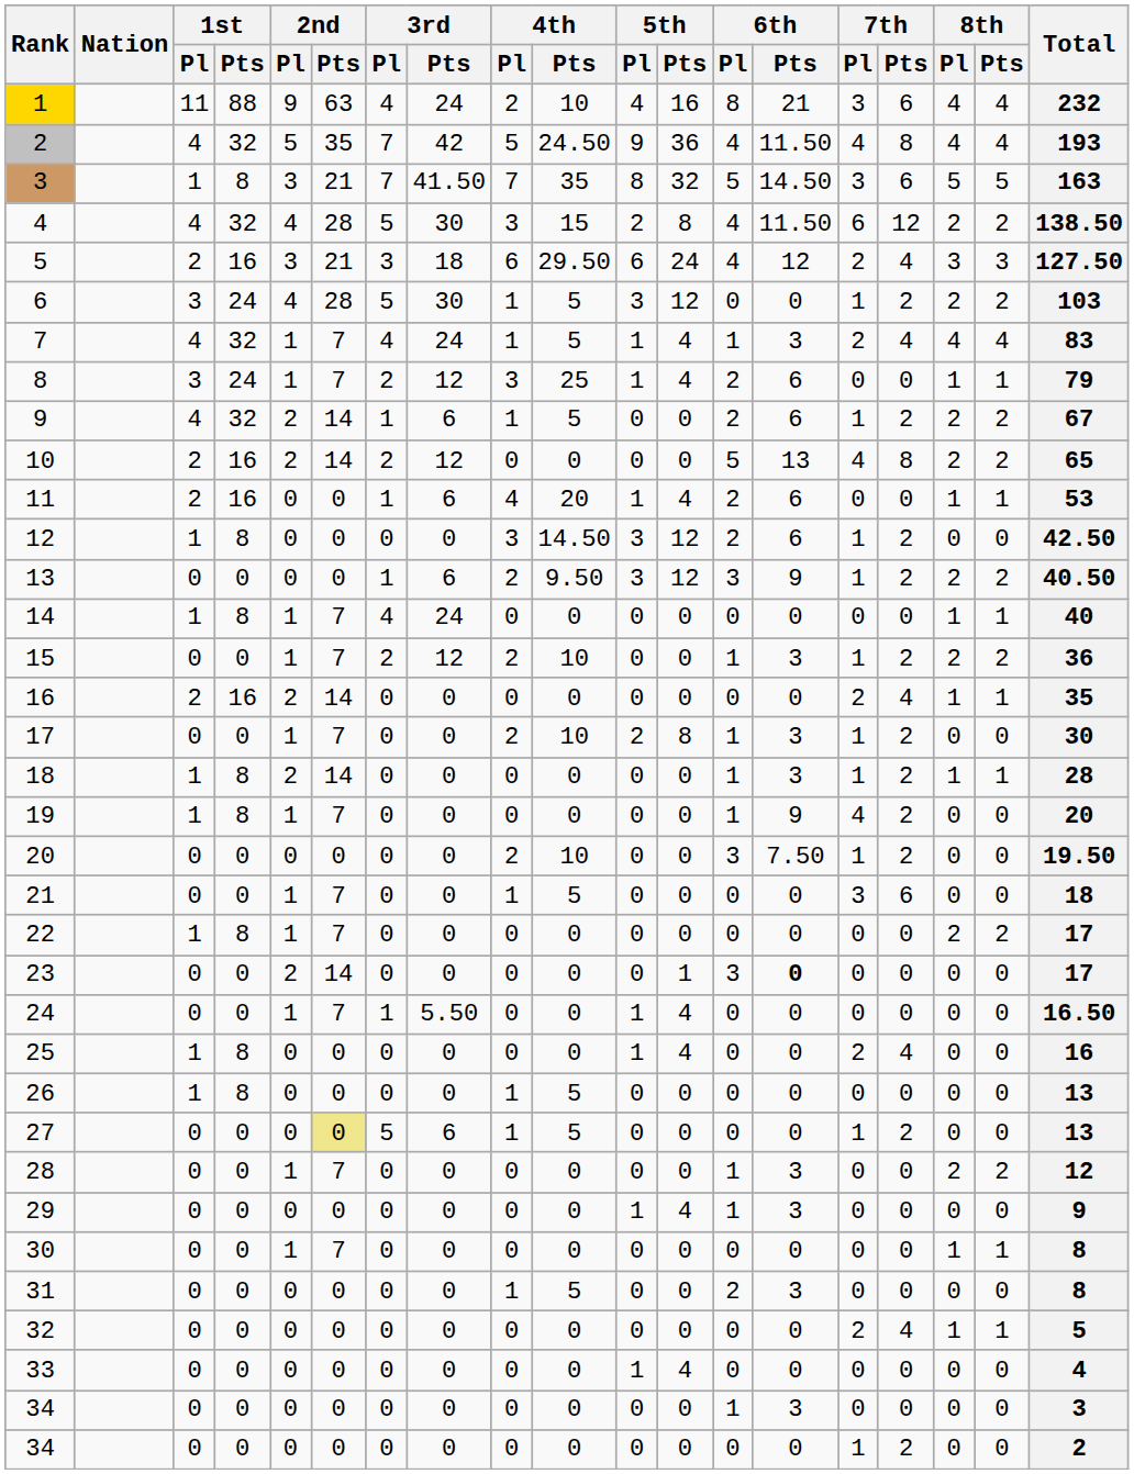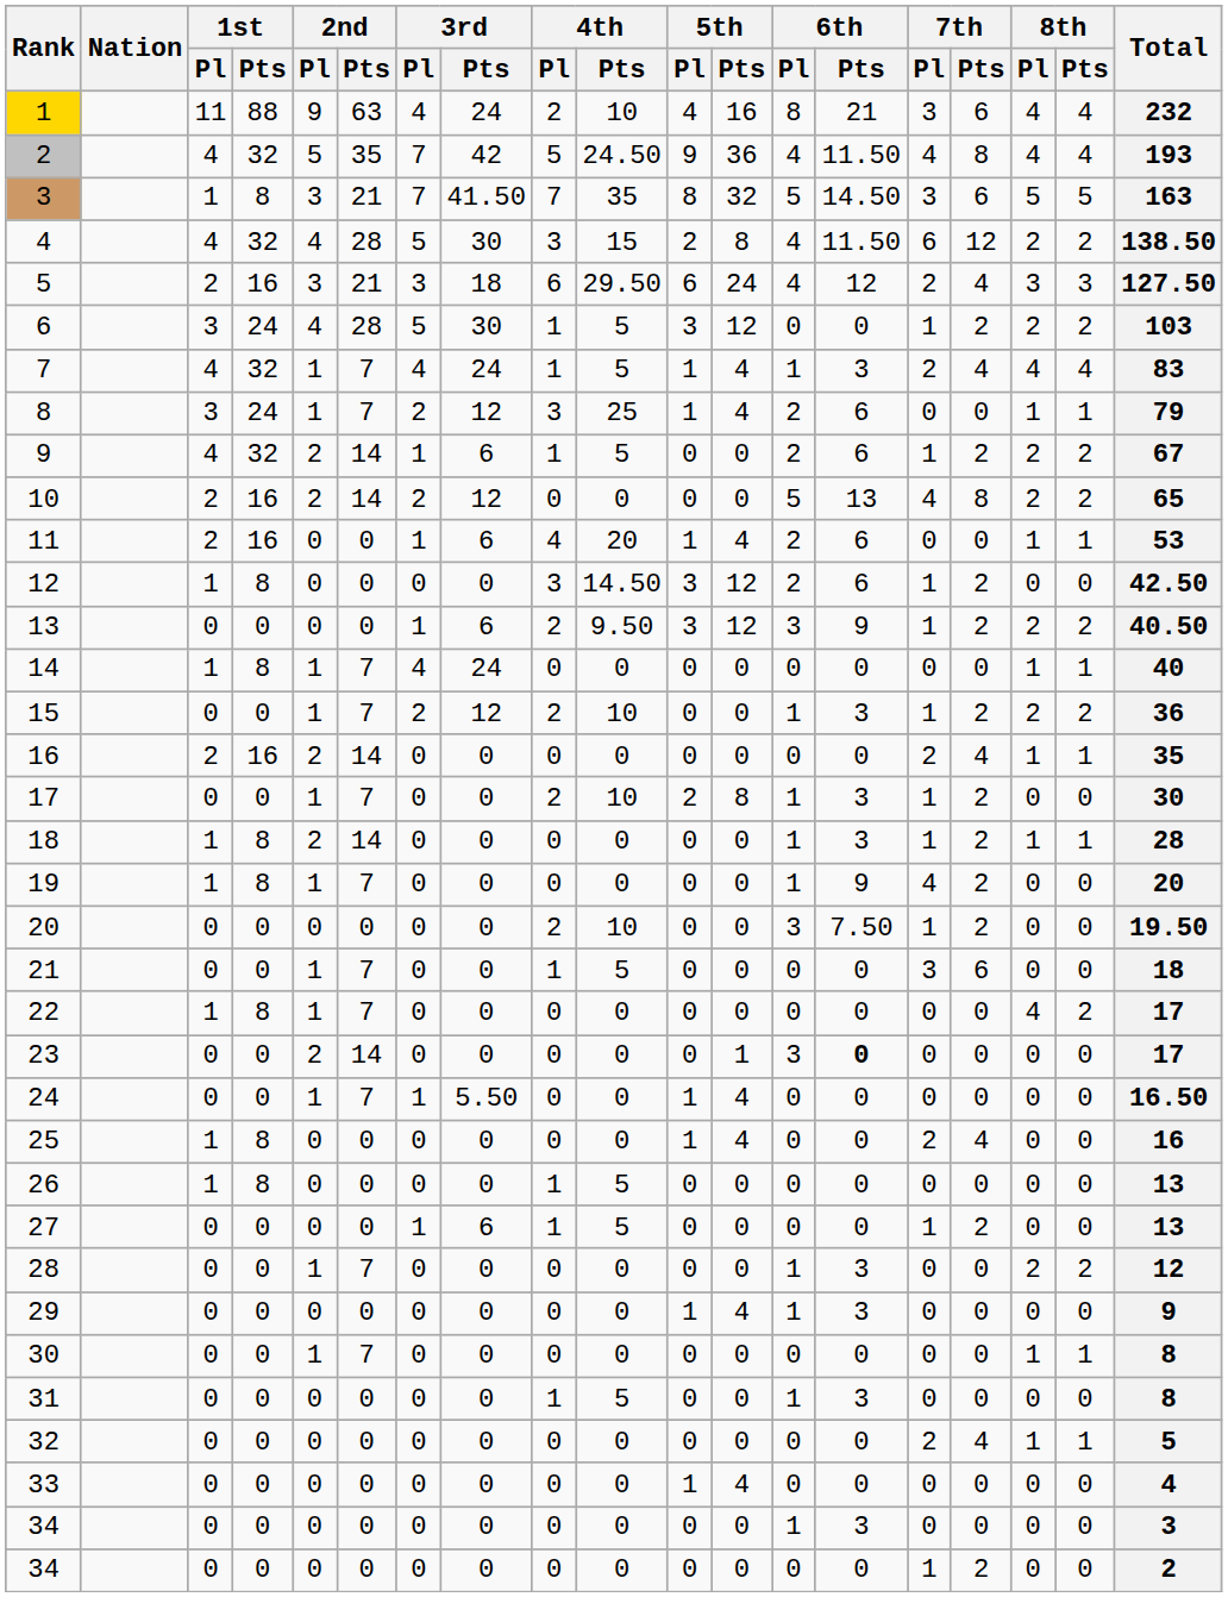22 | 8th / Pl: 2 -> 4
27 | 2nd / Pts: khaki background -> no background
27 | 3rd / Pl: 5 -> 1
31 | 6th / Pl: 2 -> 1
